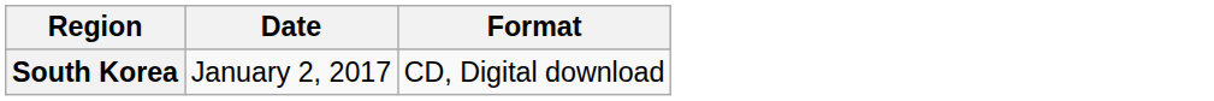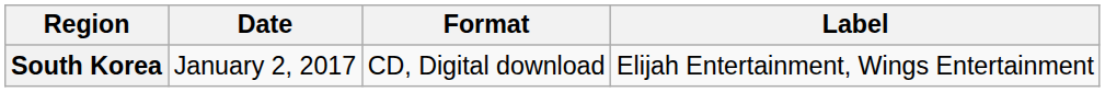+ column: Label | Elijah Entertainment, Wings Entertainment
